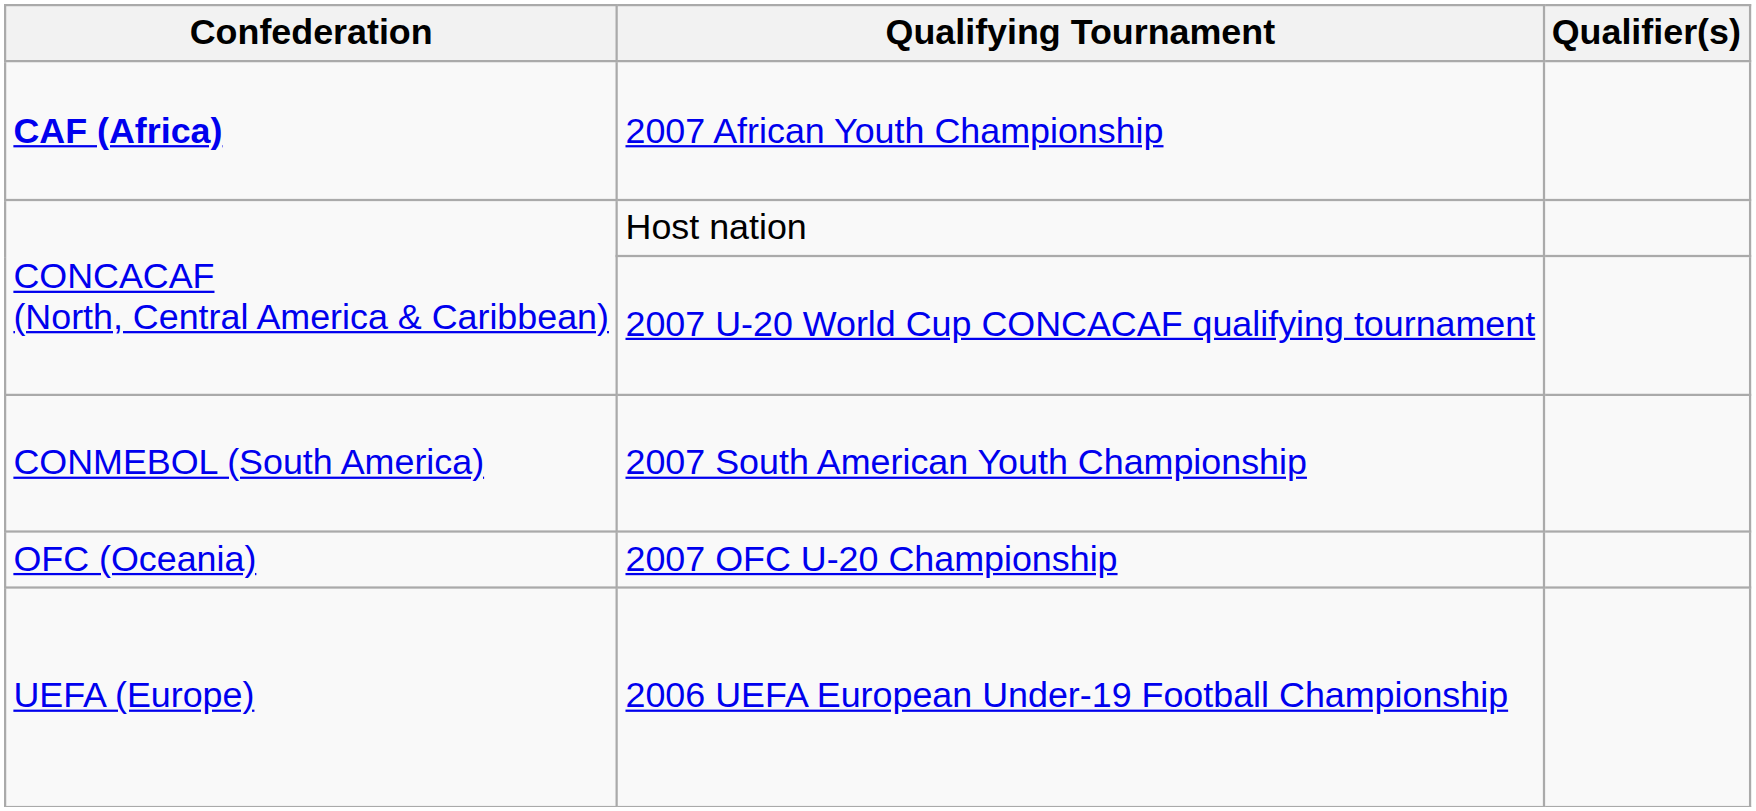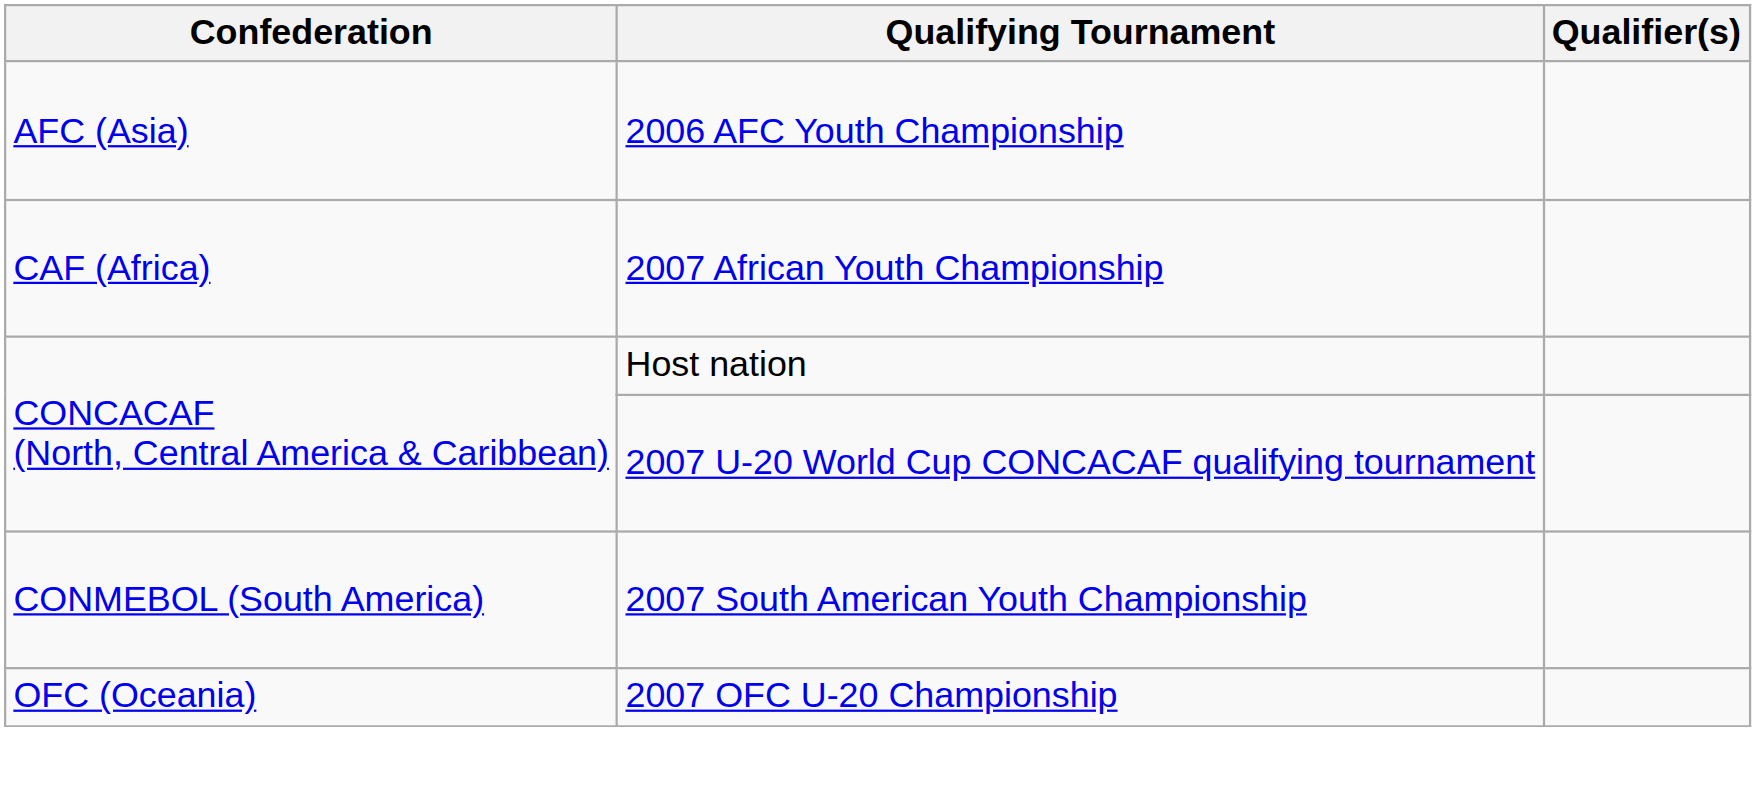+ row: AFC (Asia) | 2006 AFC Youth Championship
2007 African Youth Championship | Confederation: bold -> normal
- row: UEFA (Europe) | 2006 UEFA European Under-19 Football Championship
